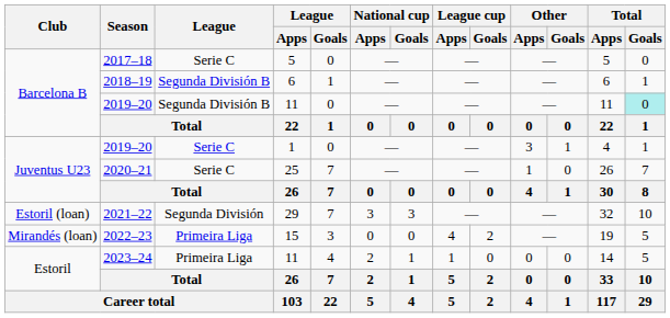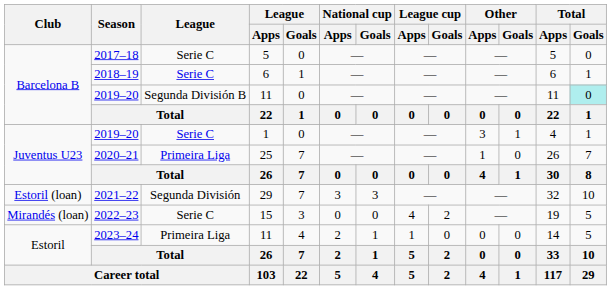2018–19 | League: Segunda División B -> Serie C
2020–21 | League: Serie C -> Primeira Liga
2022–23 | League: Primeira Liga -> Serie C
